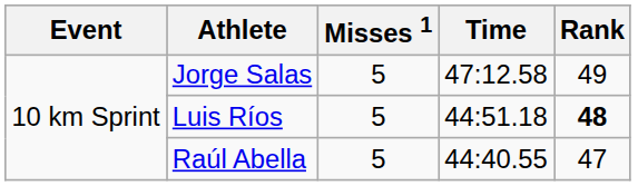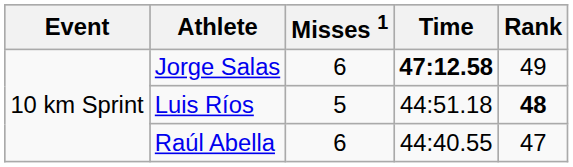Jorge Salas | Misses 1: 5 -> 6
Jorge Salas | Time: normal -> bold
Raúl Abella | Misses 1: 5 -> 6
